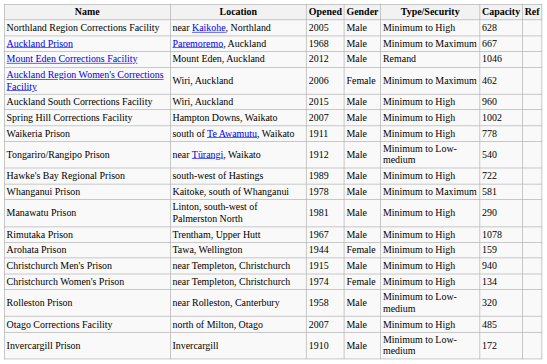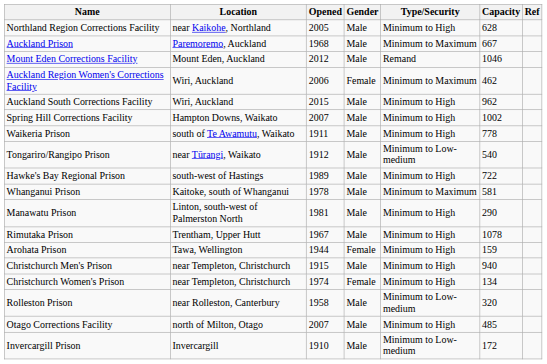Auckland South Corrections Facility | Capacity: 960 -> 962
